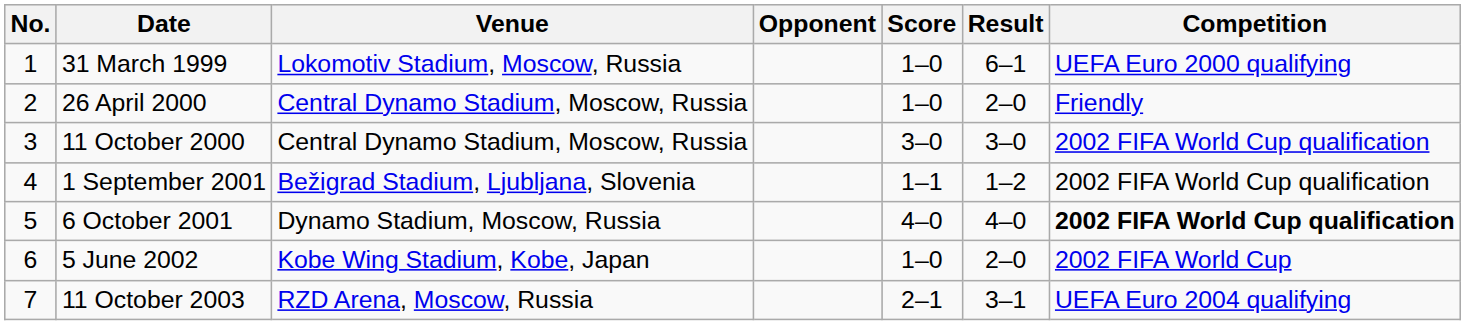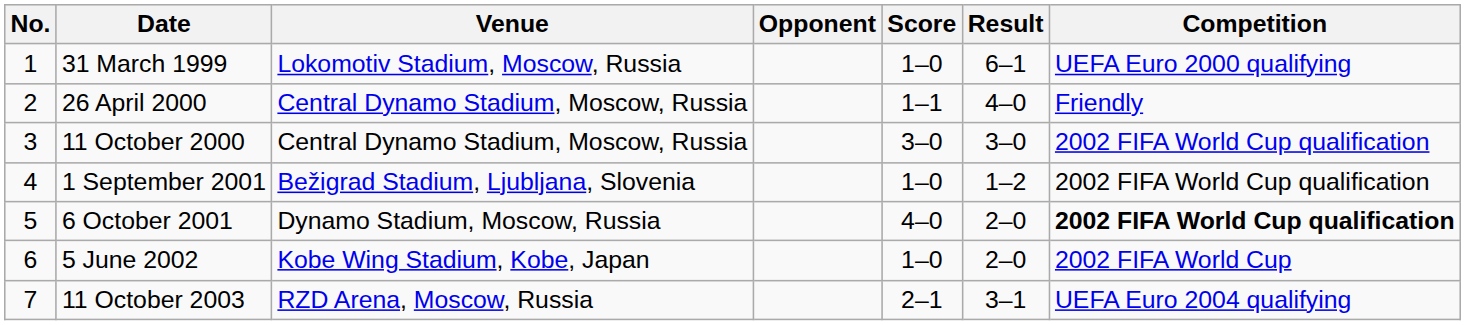26 April 2000 | Score: 1–0 -> 1–1
26 April 2000 | Result: 2–0 -> 4–0
1 September 2001 | Score: 1–1 -> 1–0
6 October 2001 | Result: 4–0 -> 2–0
